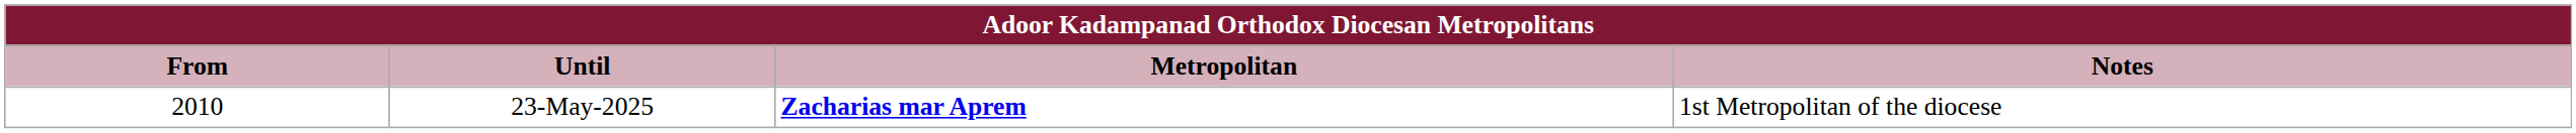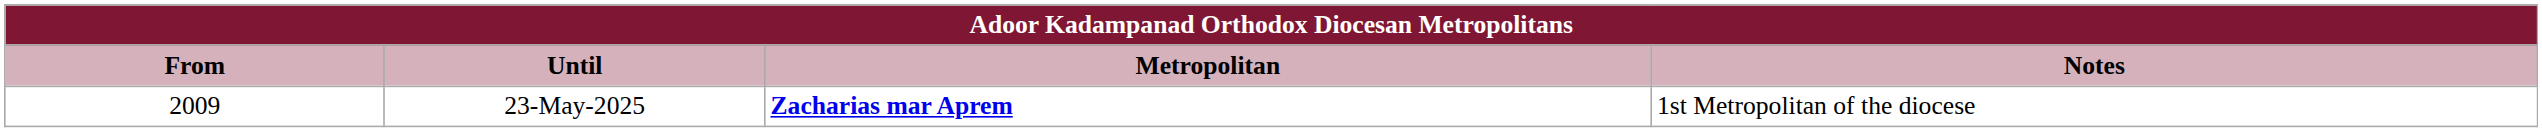23-May-2025 | From: 2010 -> 2009
